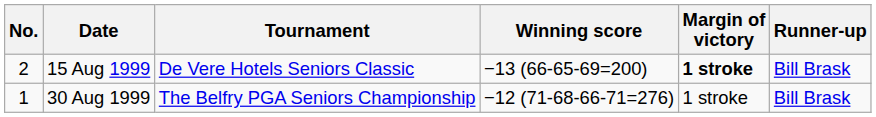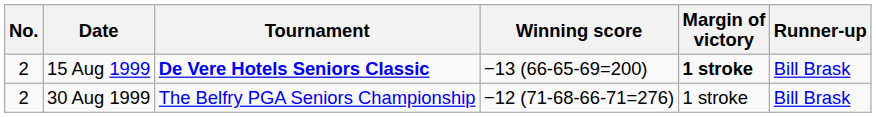15 Aug 1999 | Tournament: normal -> bold
30 Aug 1999 | No.: 1 -> 2
